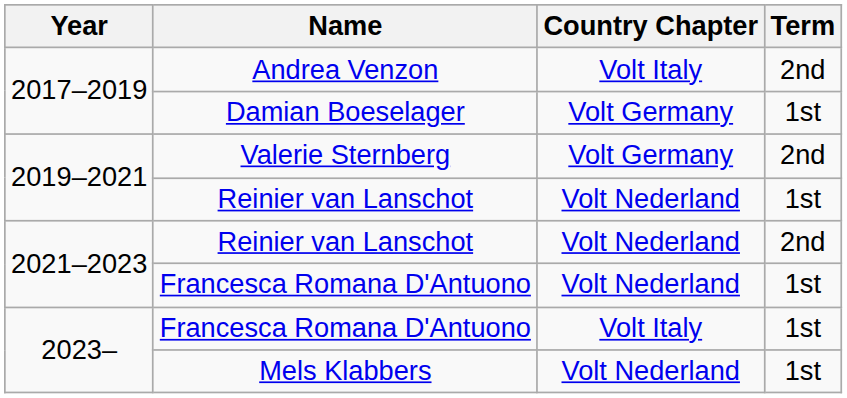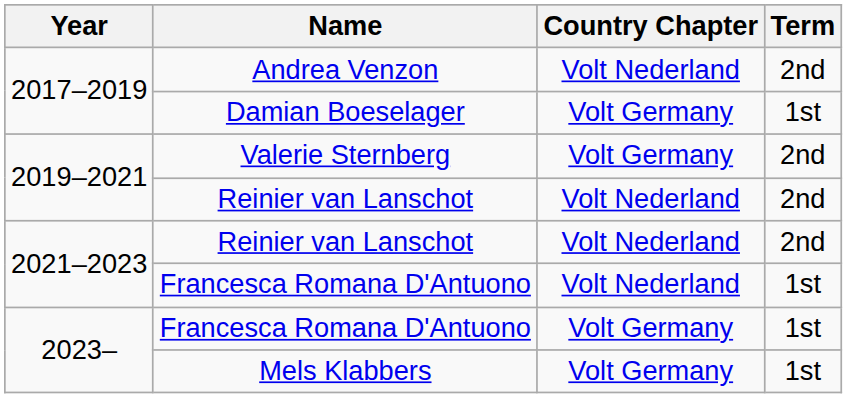Andrea Venzon | Country Chapter: Volt Italy -> Volt Nederland
2019–2021 / Reinier van Lanschot | Term: 1st -> 2nd
2023– / Francesca Romana D'Antuono | Country Chapter: Volt Italy -> Volt Germany
Mels Klabbers | Country Chapter: Volt Nederland -> Volt Germany
